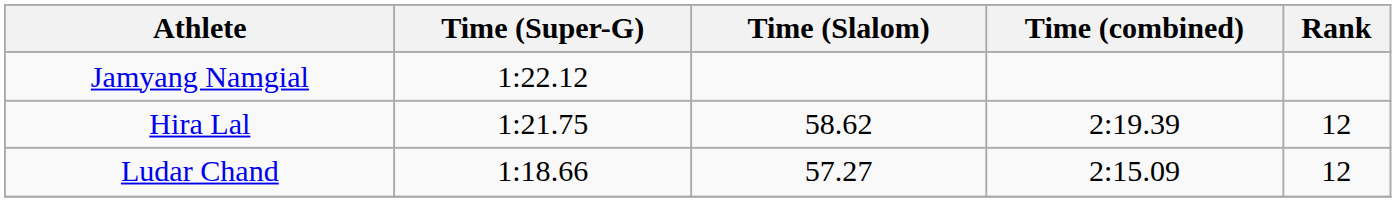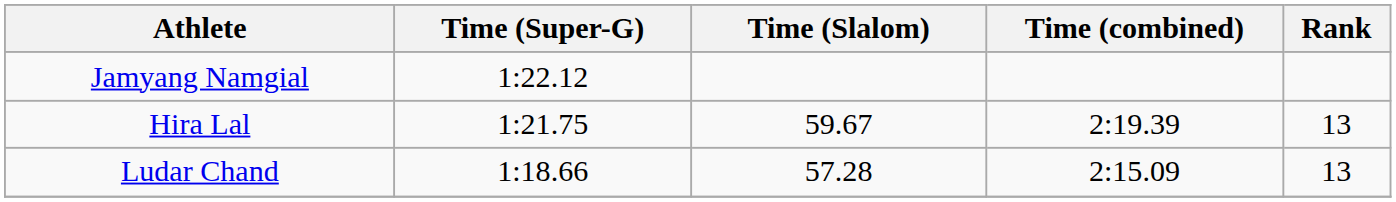Hira Lal | Time (Slalom): 58.62 -> 59.67
Hira Lal | Rank: 12 -> 13
Ludar Chand | Time (Slalom): 57.27 -> 57.28
Ludar Chand | Rank: 12 -> 13
